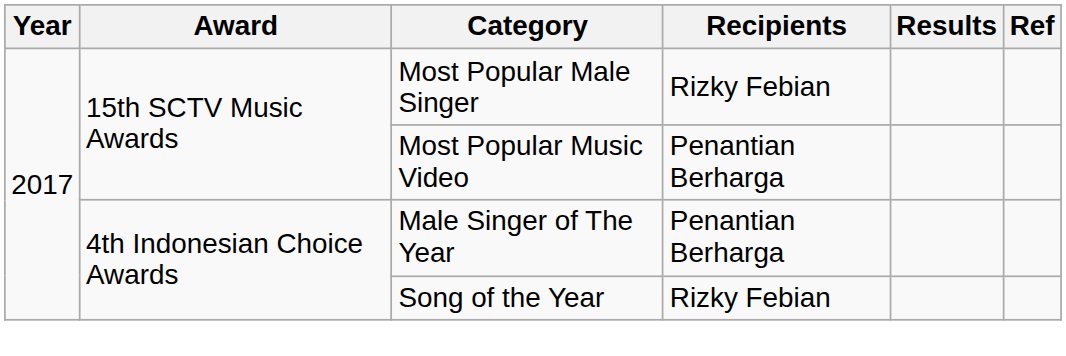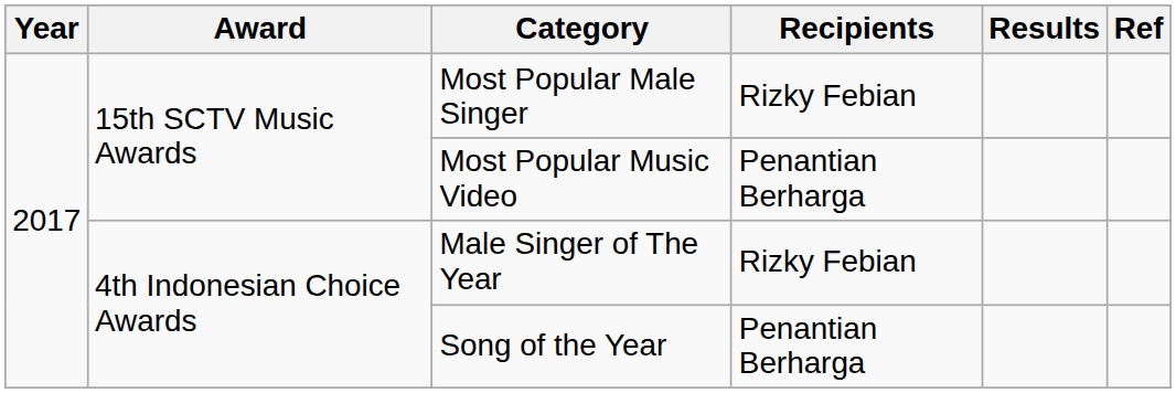Male Singer of The Year | Recipients: Penantian Berharga -> Rizky Febian
Song of the Year | Recipients: Rizky Febian -> Penantian Berharga
